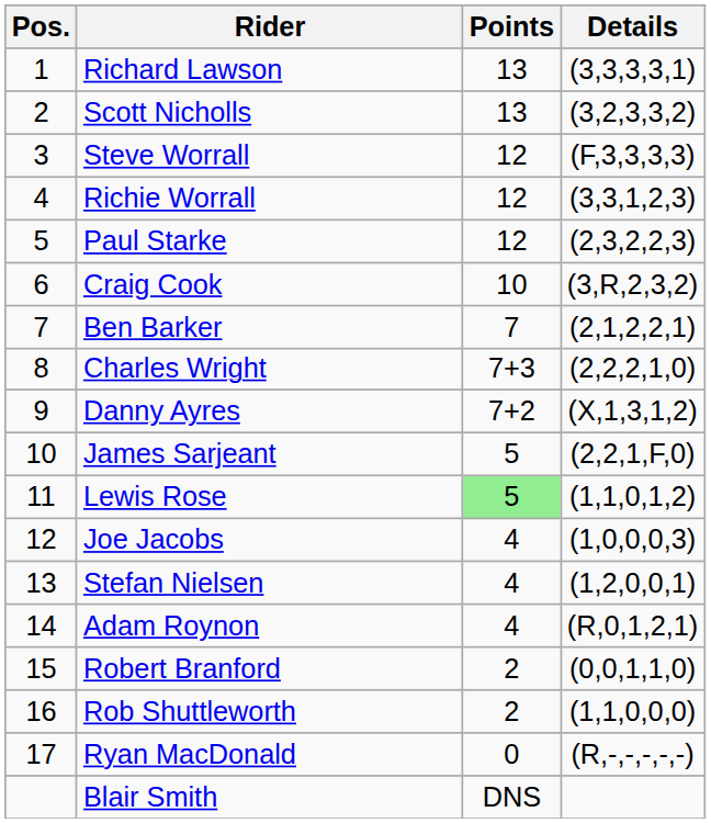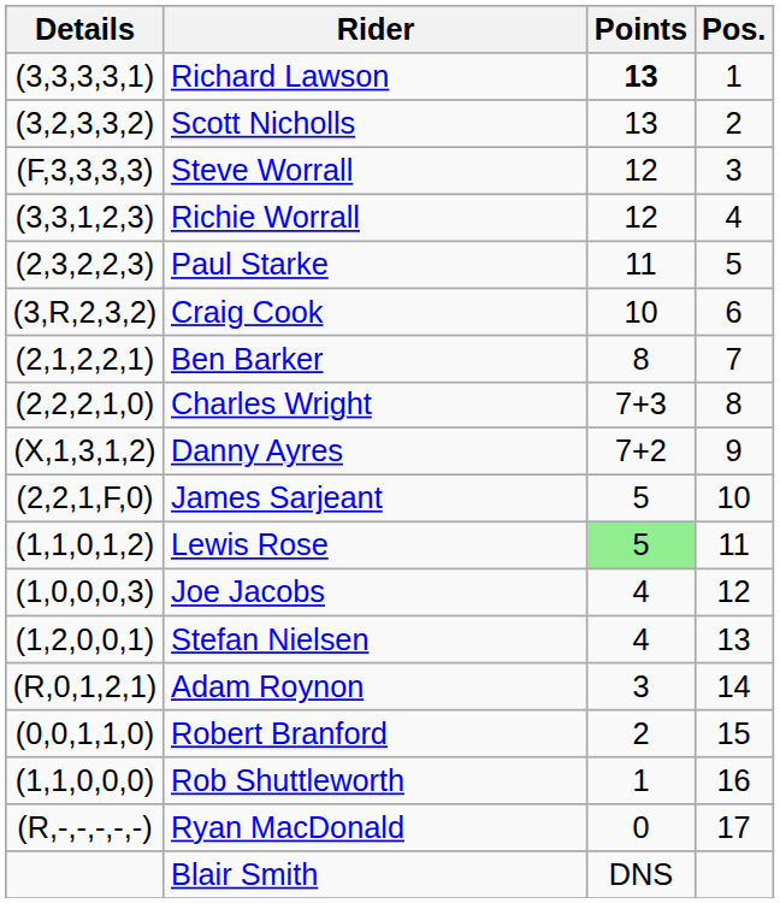columns swapped: Pos. <-> Details
Richard Lawson | Points: normal -> bold
Paul Starke | Points: 12 -> 11
Ben Barker | Points: 7 -> 8
Adam Roynon | Points: 4 -> 3
Rob Shuttleworth | Points: 2 -> 1
